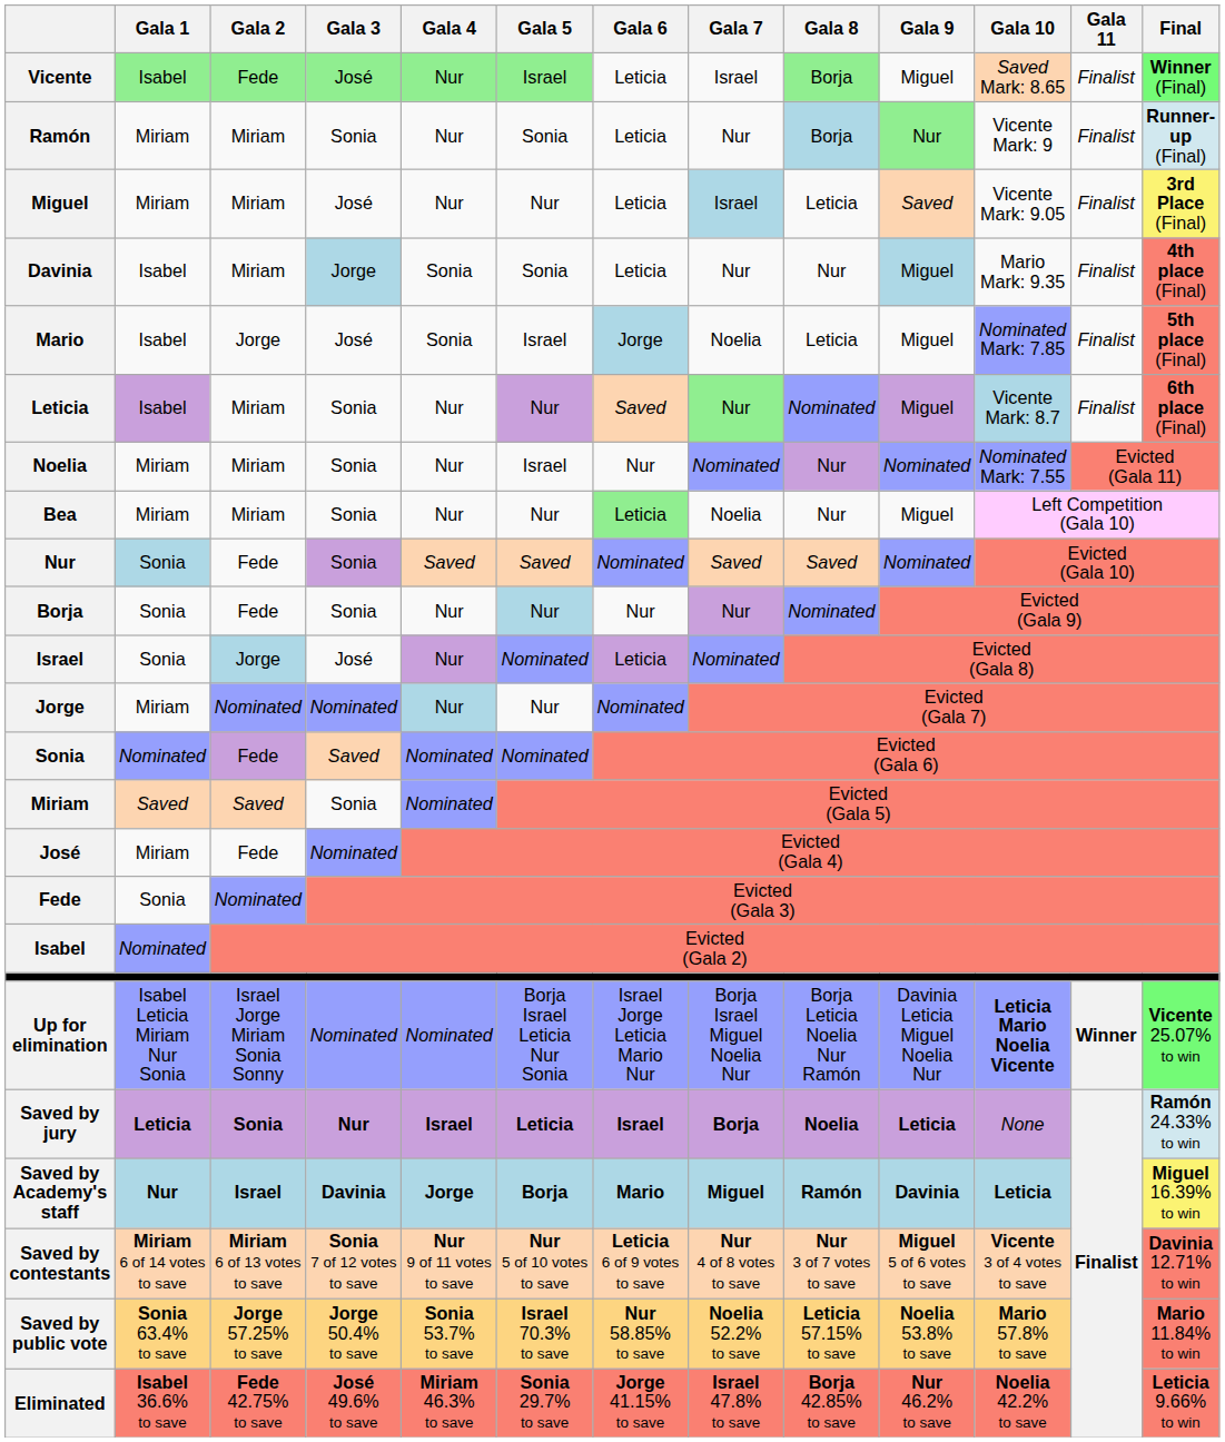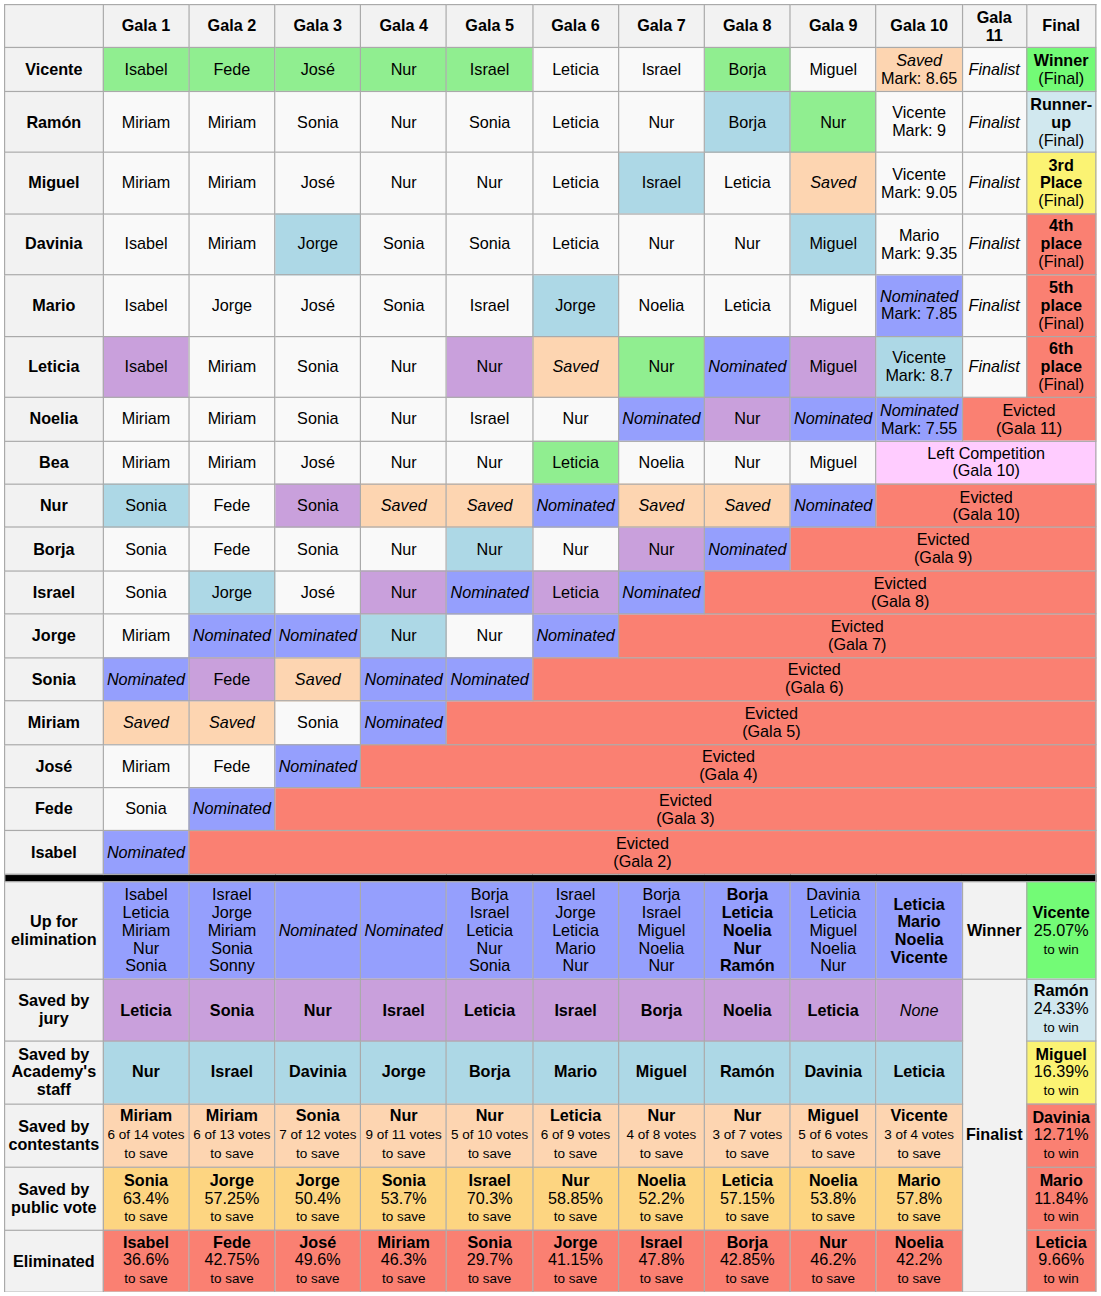Bea | Gala 3: Sonia -> José
Up for elimination | Gala 8: normal -> bold
